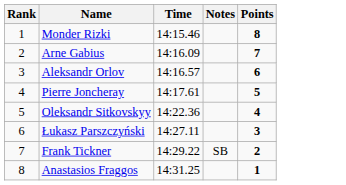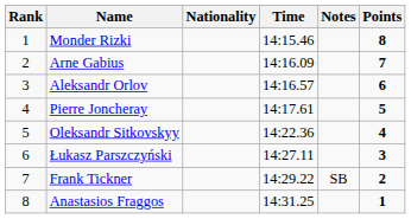+ column: Nationality
